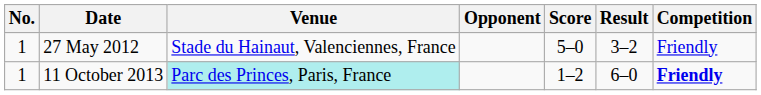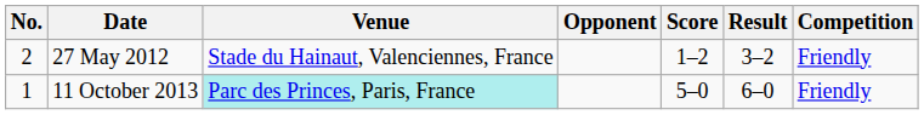27 May 2012 | No.: 1 -> 2
27 May 2012 | Score: 5–0 -> 1–2
11 October 2013 | Score: 1–2 -> 5–0
11 October 2013 | Competition: bold -> normal
